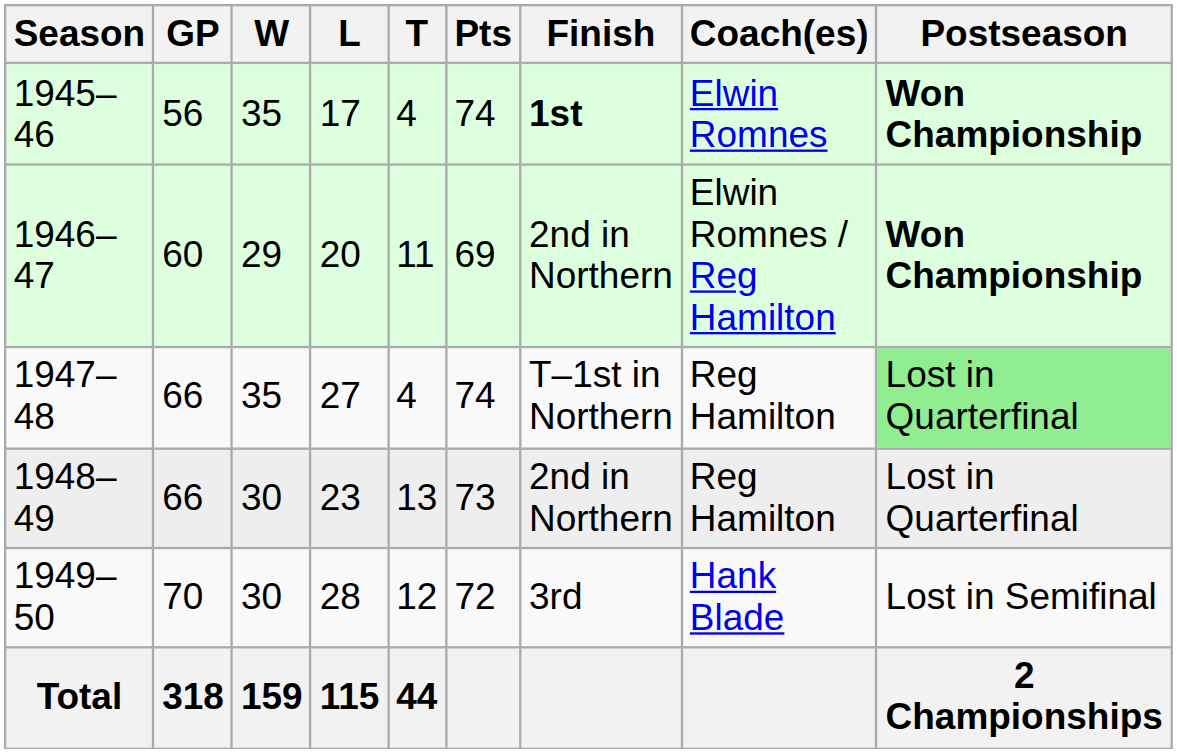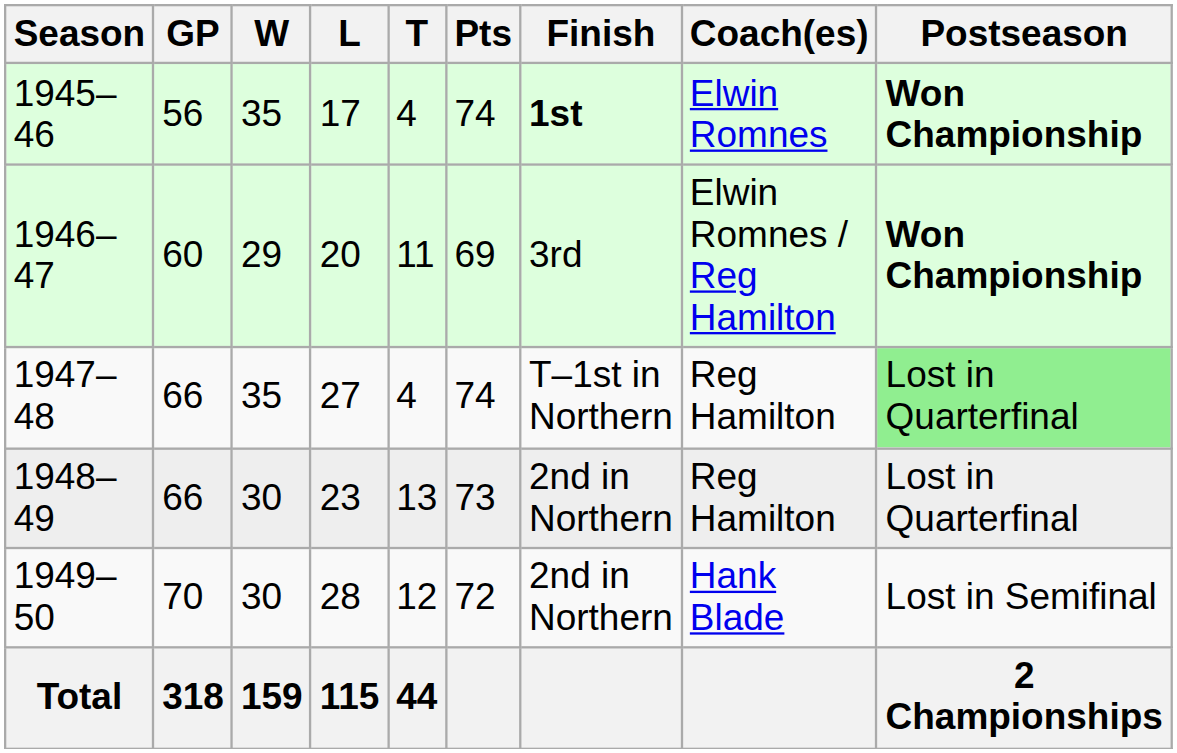1946–47 | Finish: 2nd in Northern -> 3rd
1949–50 | Finish: 3rd -> 2nd in Northern
